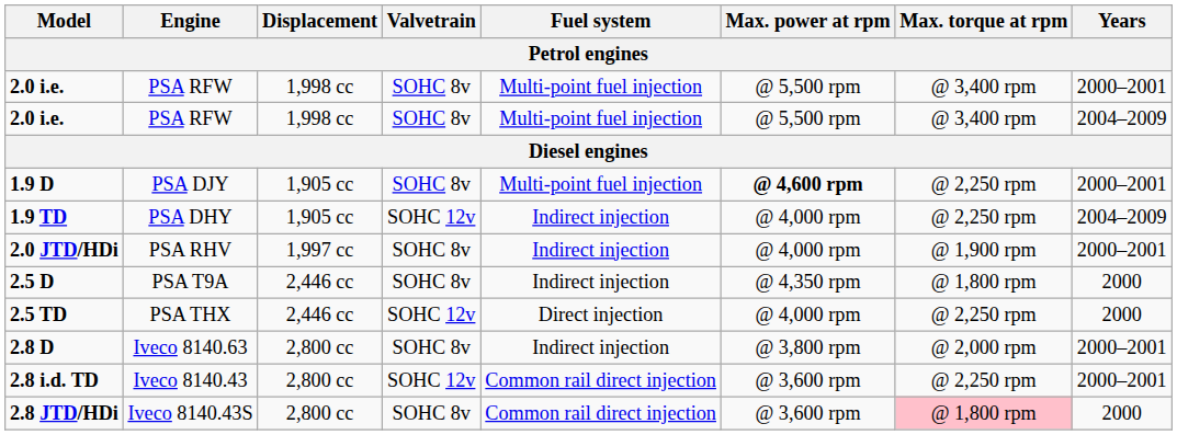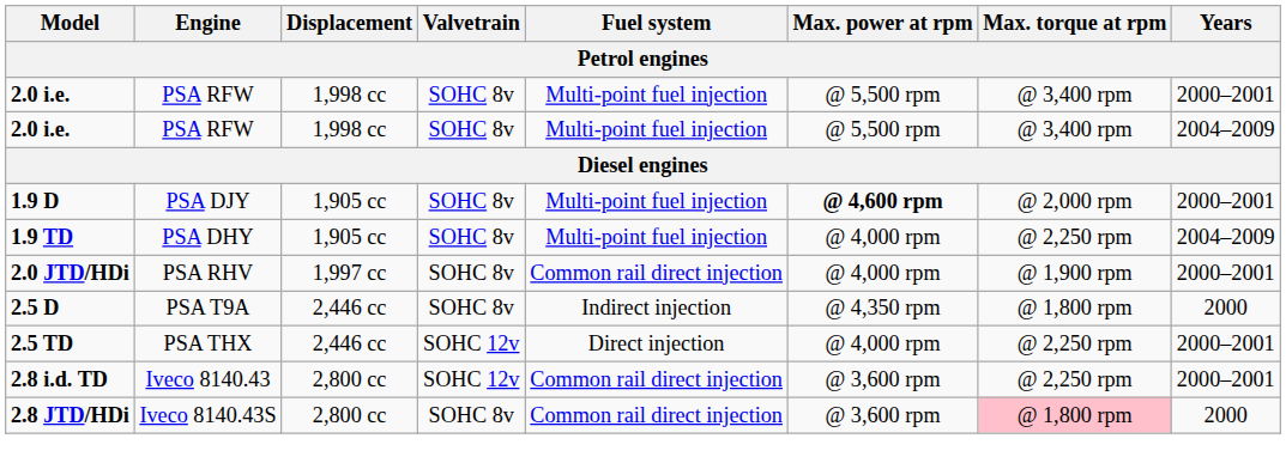1.9 D | Max. torque at rpm: @ 2,250 rpm -> @ 2,000 rpm
1.9 TD | Valvetrain: SOHC 12v -> SOHC 8v
1.9 TD | Fuel system: Indirect injection -> Multi-point fuel injection
2.0 JTD/HDi | Fuel system: Indirect injection -> Common rail direct injection
2.5 TD | Years: 2000 -> 2000–2001
- row: 2.8 D | Iveco 8140.63 | 2,800 cc | SOHC 8v | Indirect injection | @ 3,800 rpm | @ 2,000 rpm | 2000–2001
